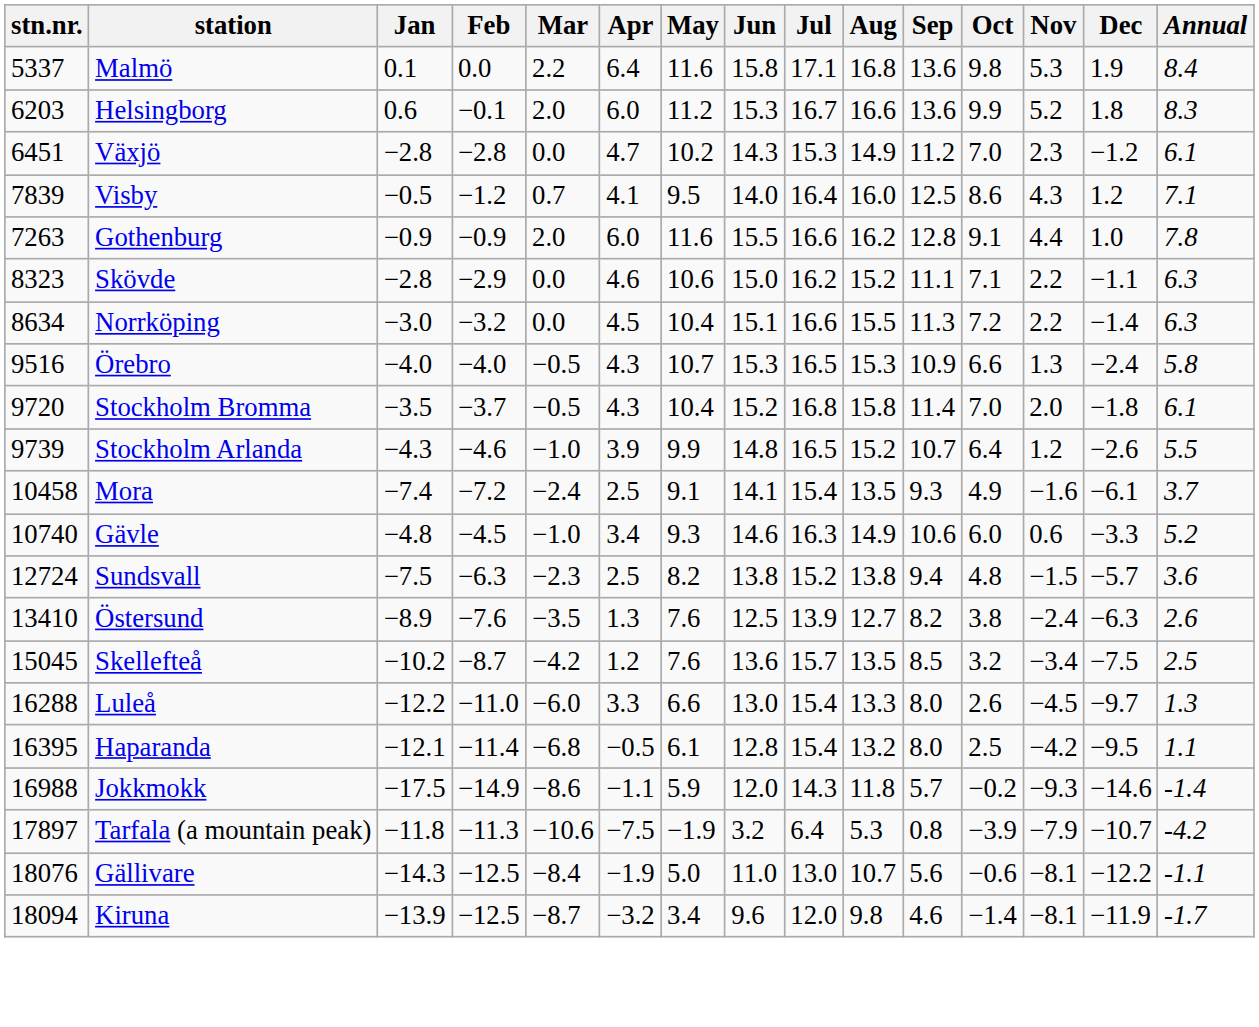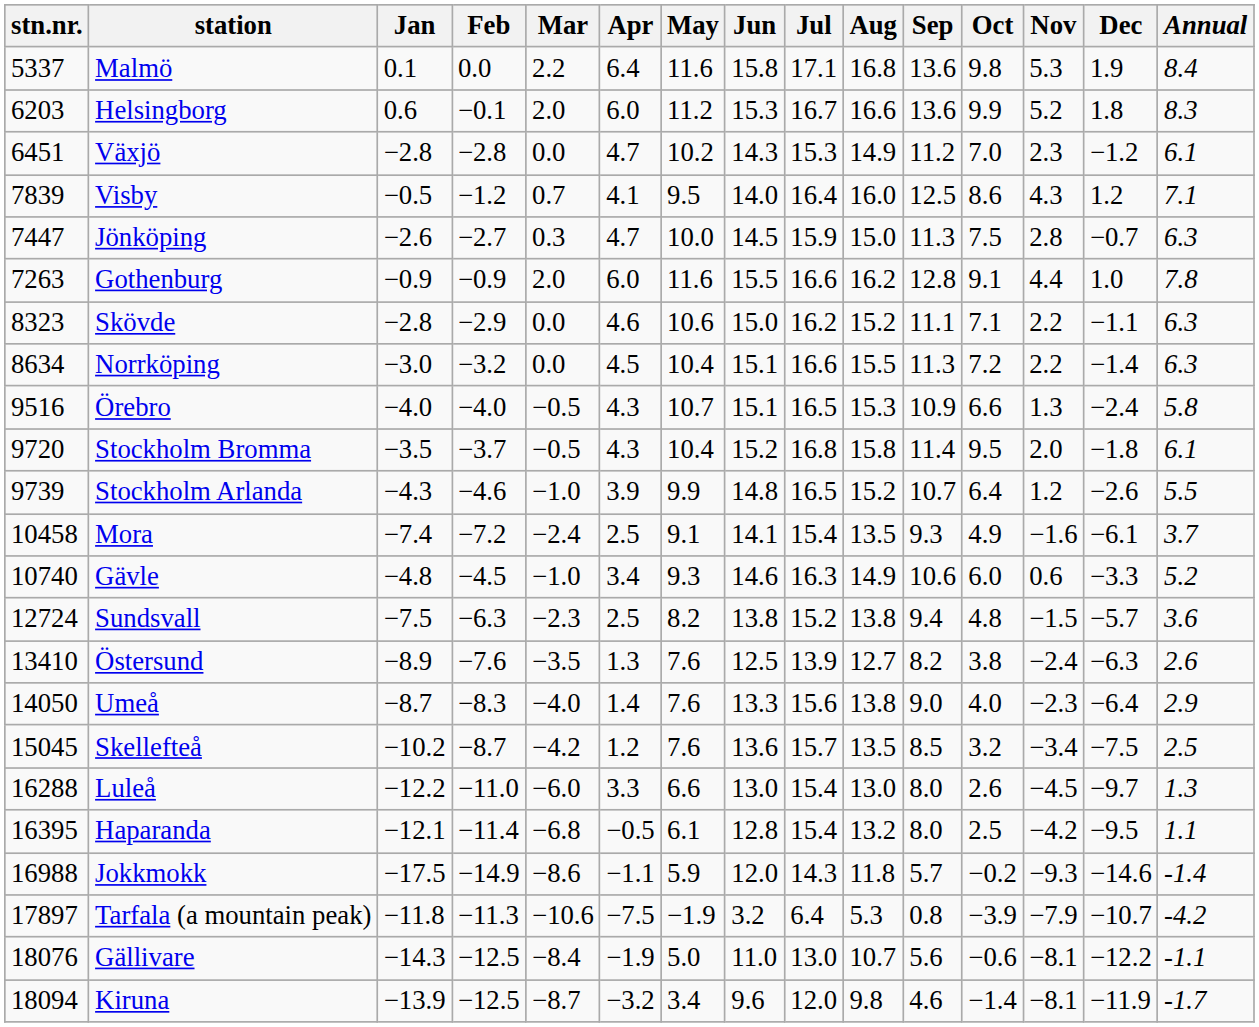+ row: 7447 | Jönköping | −2.6 | −2.7 | 0.3 | 4.7 | 10.0 | 14.5 | 15.9 | 15.0 | 11.3 | 7.5 | 2.8 | −0.7 | 6.3
Örebro | Jun: 15.3 -> 15.1
Stockholm Bromma | Oct: 7.0 -> 9.5
+ row: 14050 | Umeå | −8.7 | −8.3 | −4.0 | 1.4 | 7.6 | 13.3 | 15.6 | 13.8 | 9.0 | 4.0 | −2.3 | −6.4 | 2.9
Luleå | Aug: 13.3 -> 13.0
